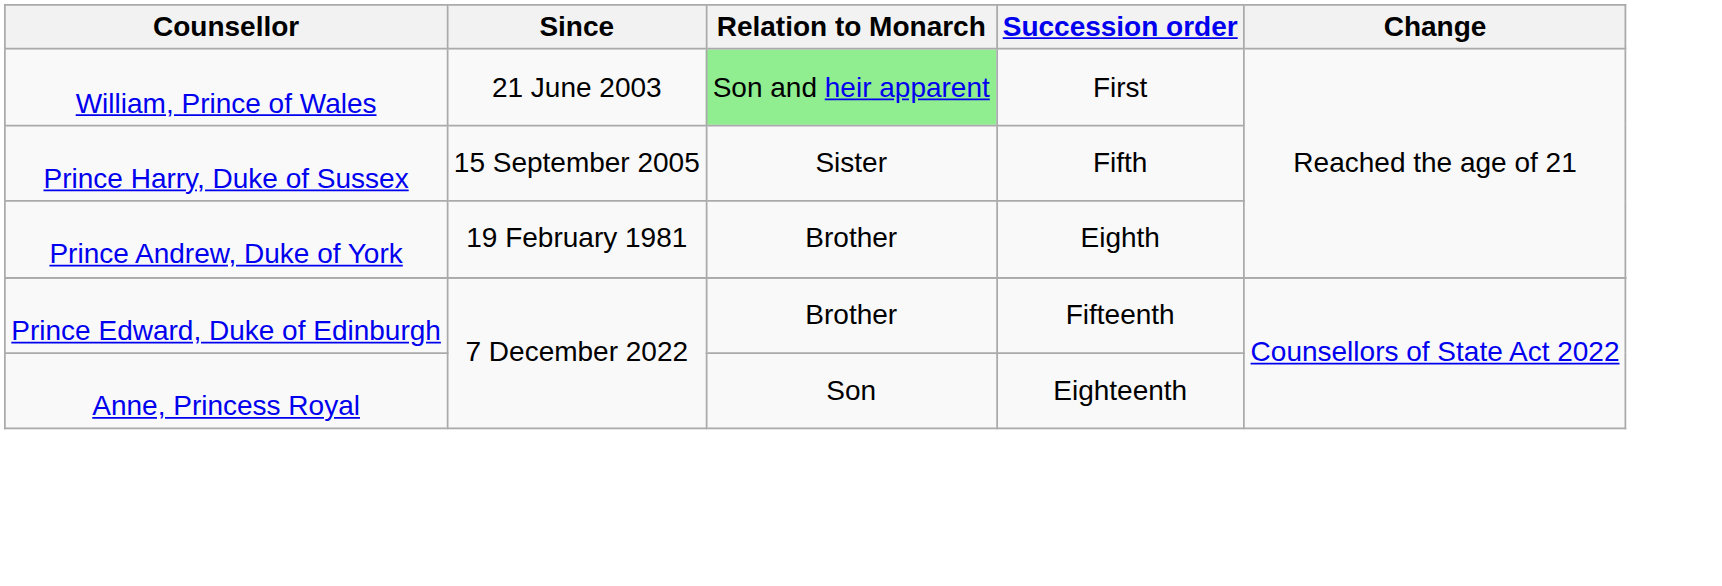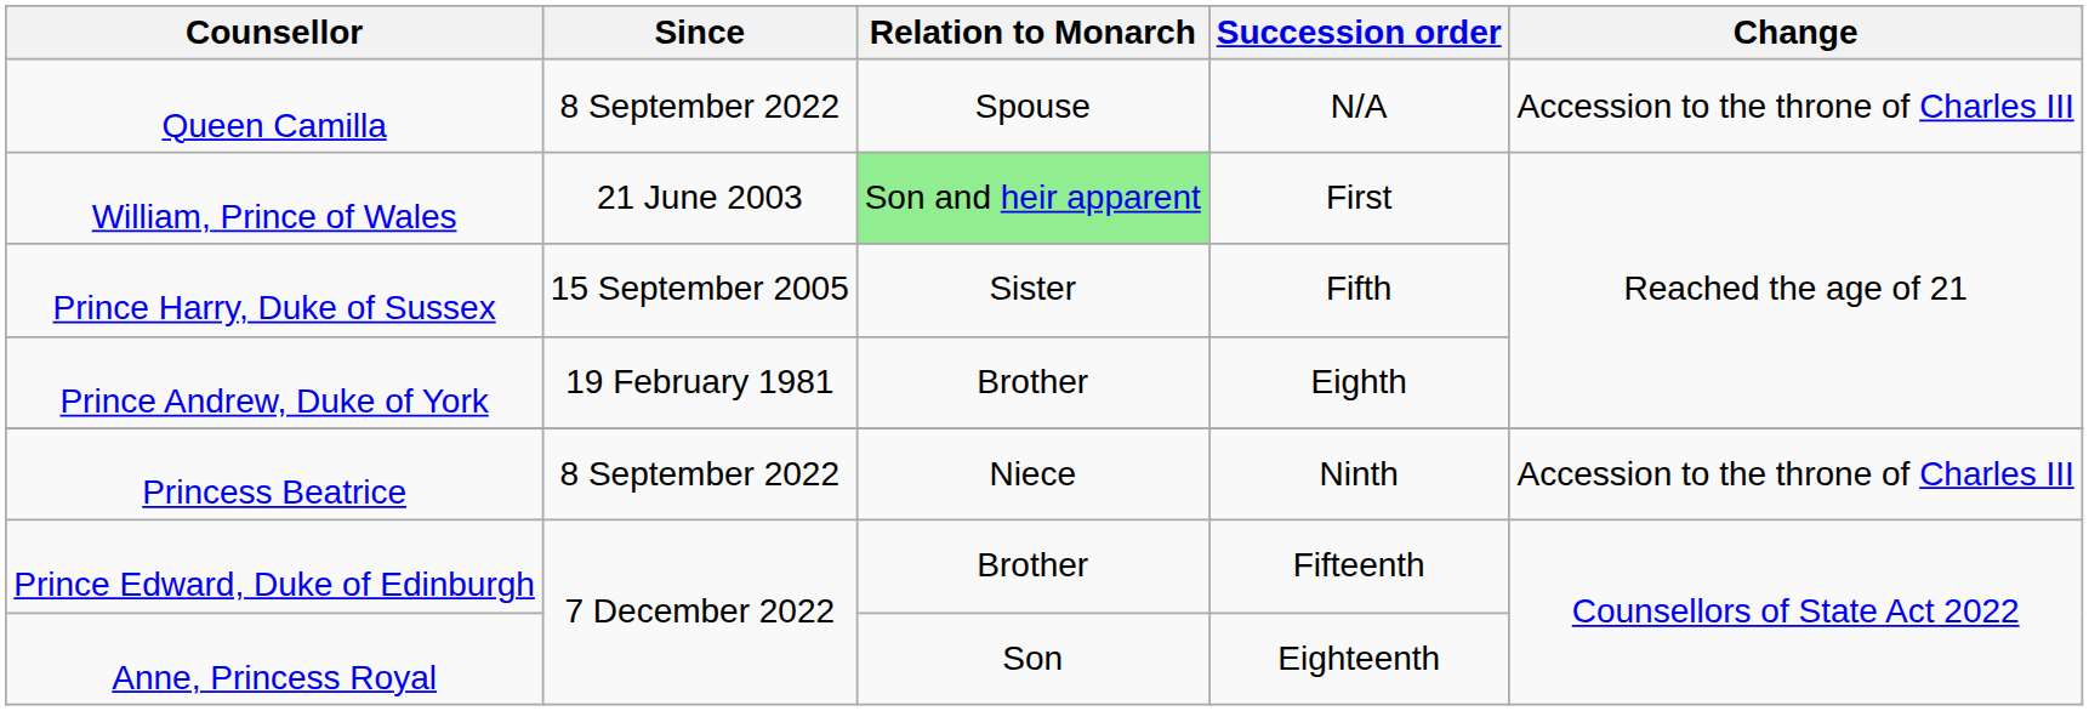+ row: Queen Camilla | 8 September 2022 | Spouse | N/A | Accession to the throne of Charles III
+ row: Princess Beatrice | 8 September 2022 | Niece | Ninth | Accession to the throne of Charles III
